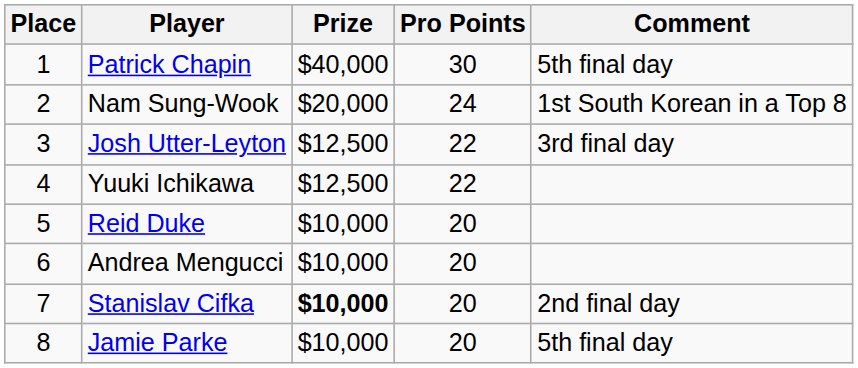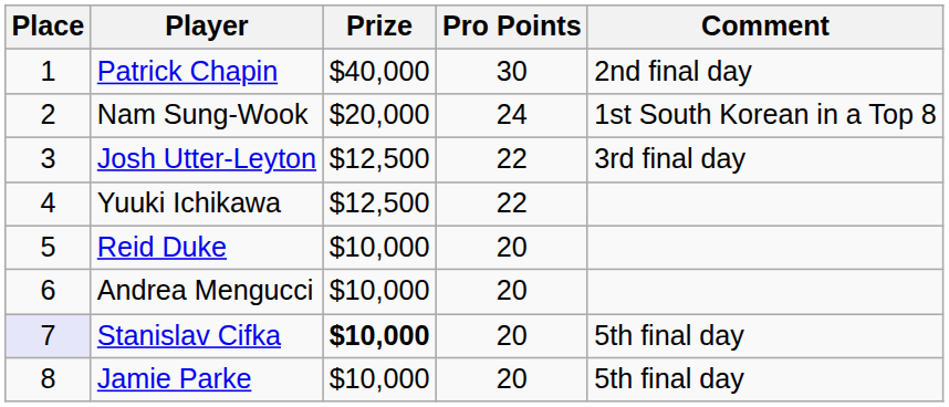Patrick Chapin | Comment: 5th final day -> 2nd final day
Stanislav Cifka | Place: no background -> lavender background
Stanislav Cifka | Comment: 2nd final day -> 5th final day
